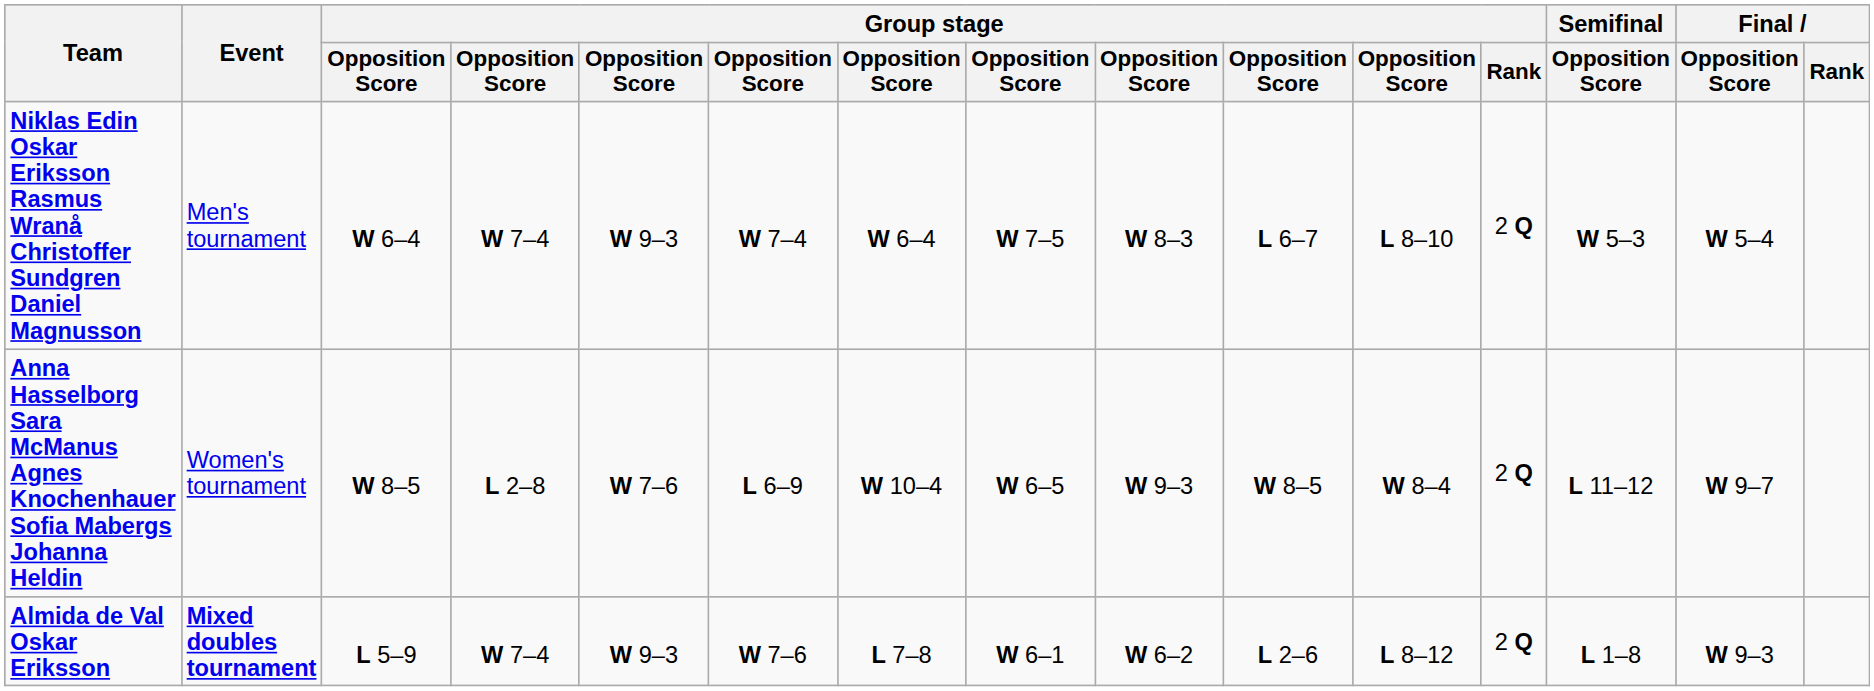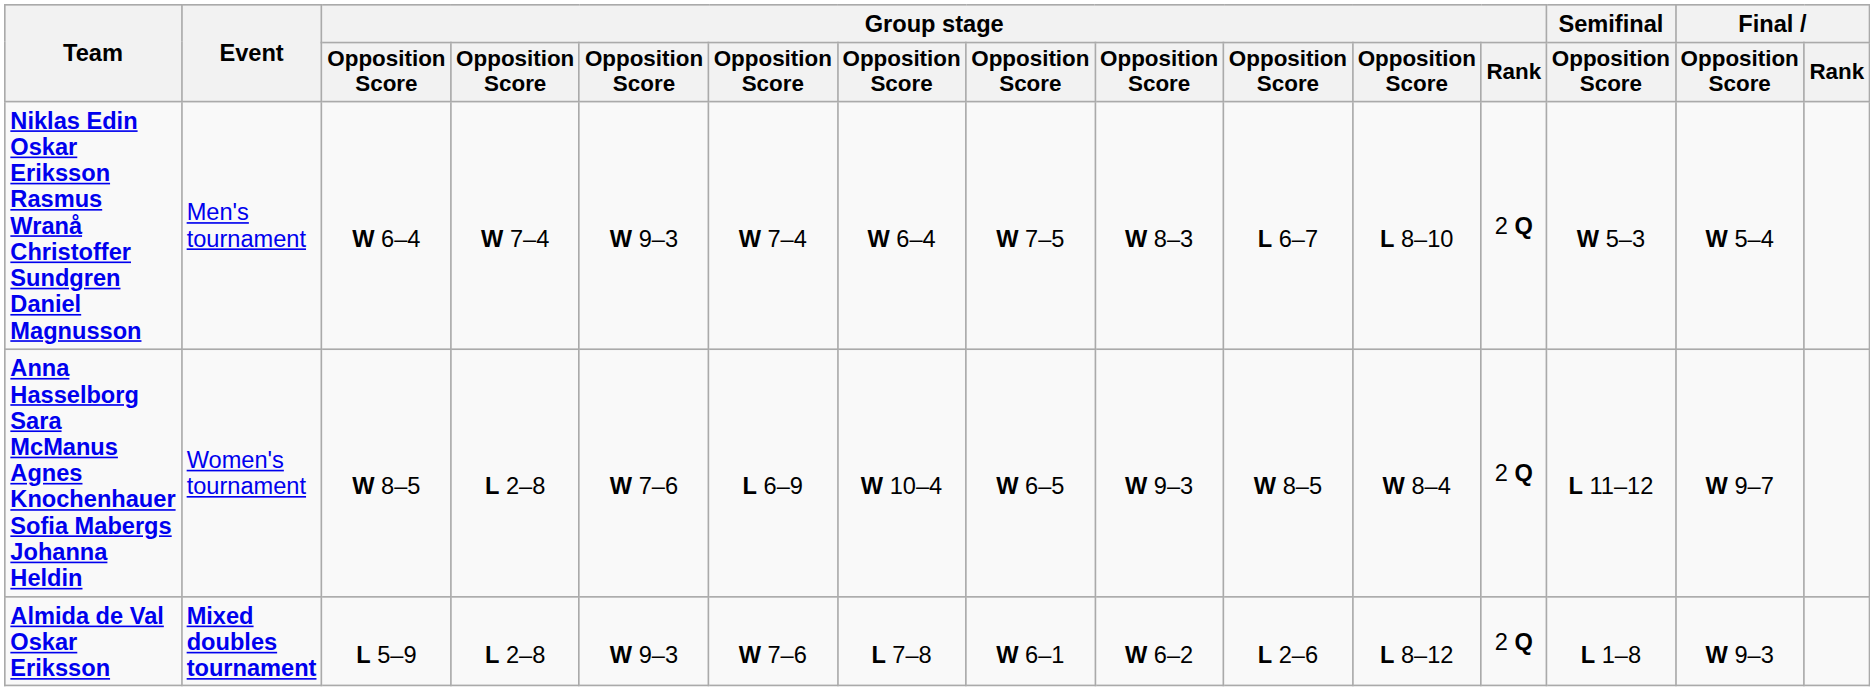Almida de Val Oskar Eriksson | column 4: W 7–4 -> L 2–8
